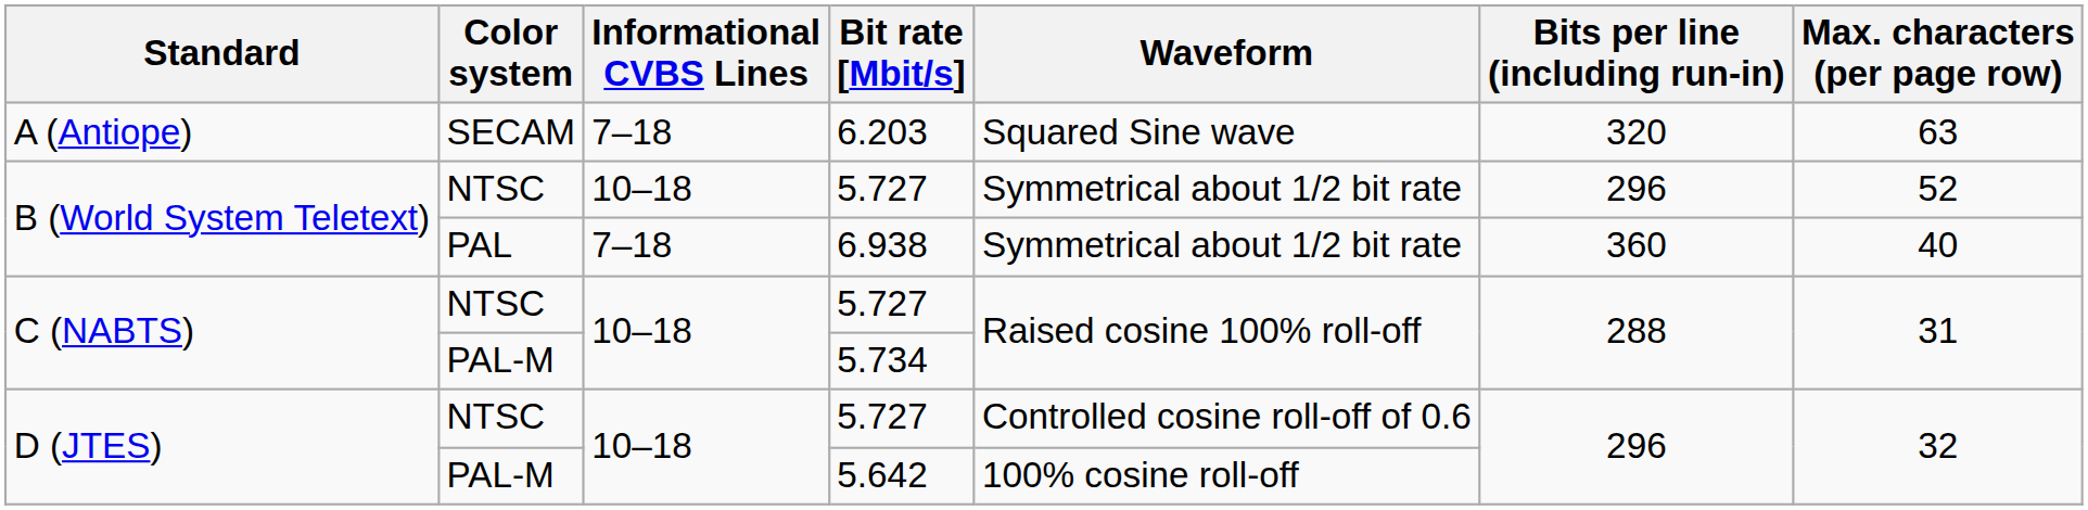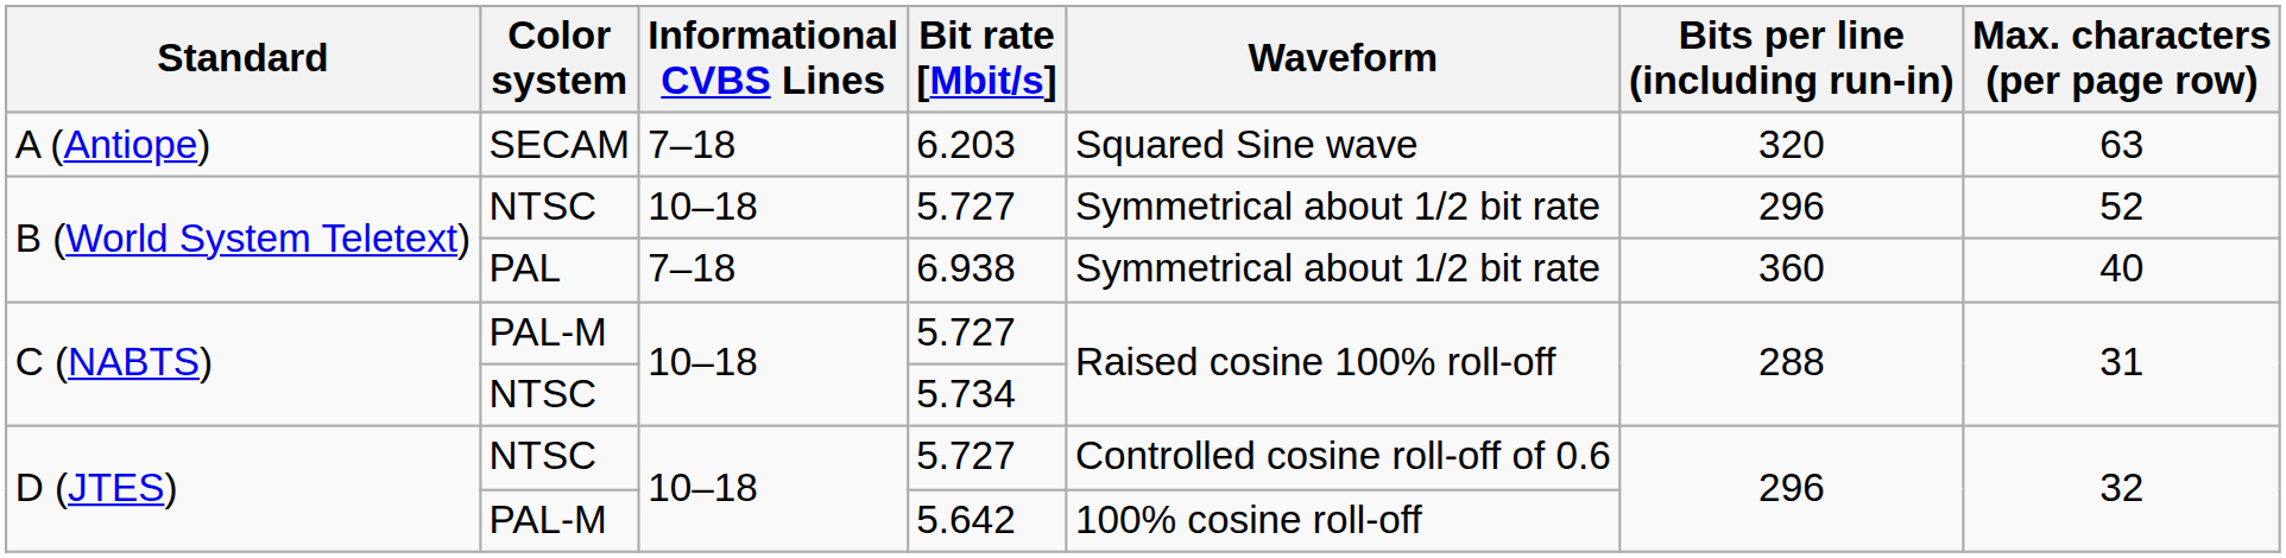C (NABTS) / 5.727 | Color system: NTSC -> PAL-M
5.734 | Color system: PAL-M -> NTSC
